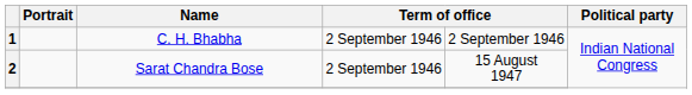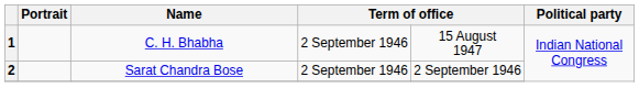1 | column 5: 2 September 1946 -> 15 August 1947
2 | column 5: 15 August 1947 -> 2 September 1946
